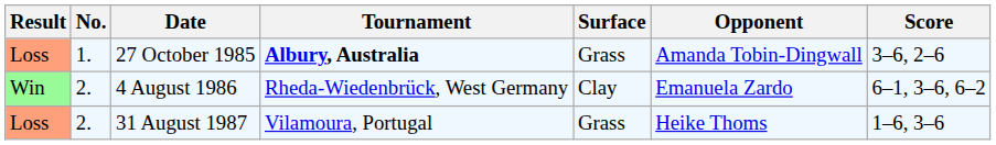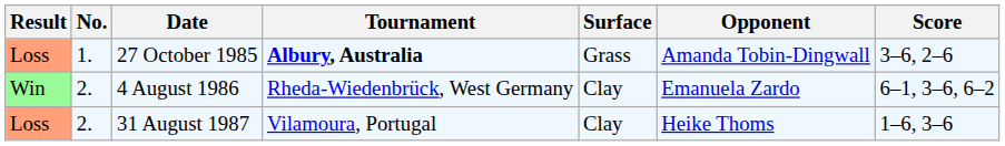31 August 1987 | Surface: Grass -> Clay
